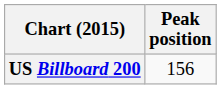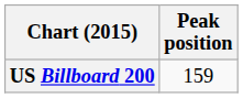US Billboard 200 | Peak position: 156 -> 159
